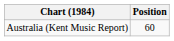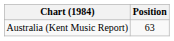Australia (Kent Music Report) | Position: 60 -> 63
